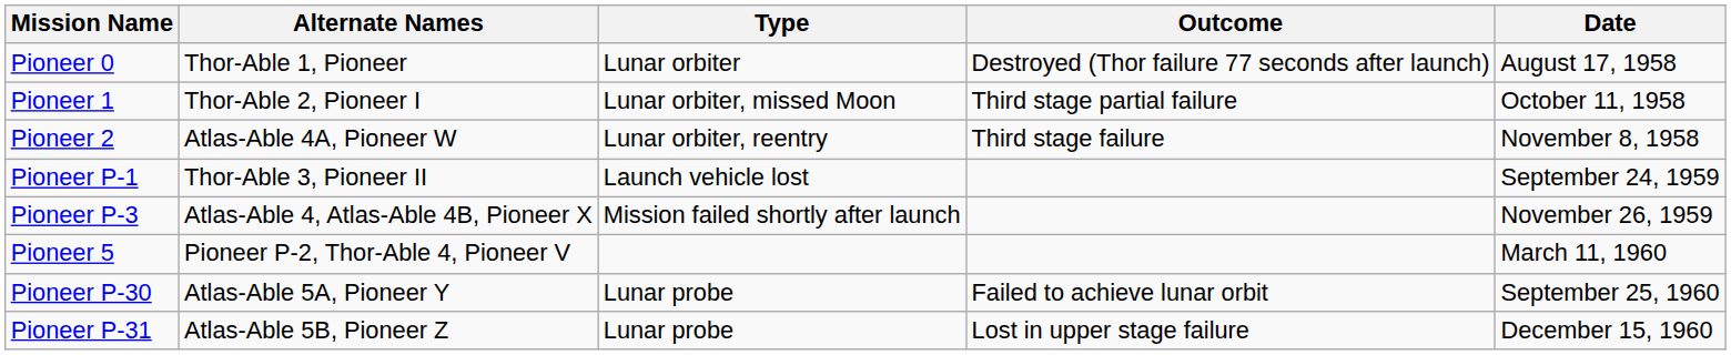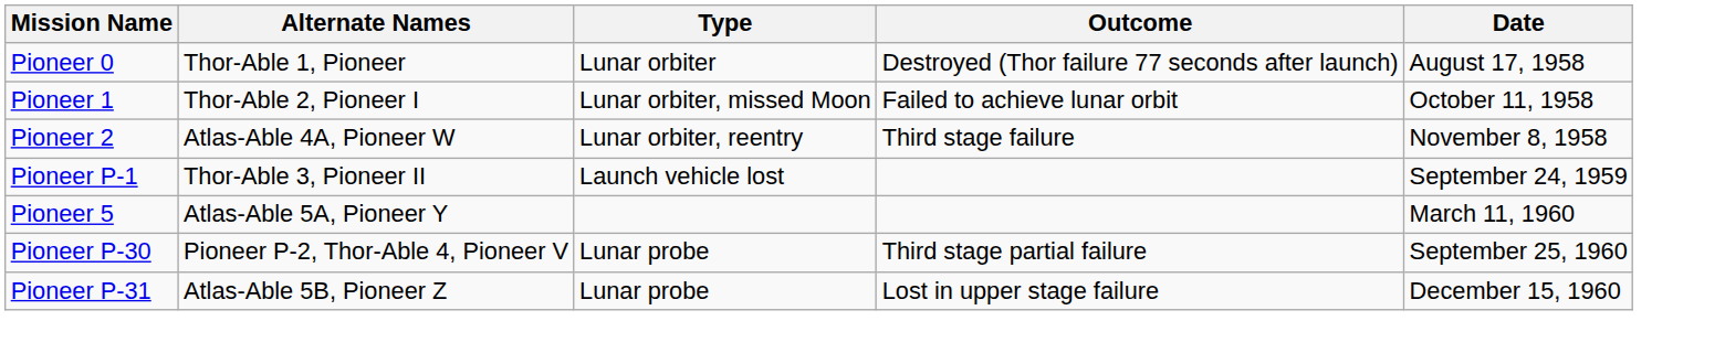Pioneer 1 | Outcome: Third stage partial failure -> Failed to achieve lunar orbit
- row: Pioneer P-3 | Atlas-Able 4, Atlas-Able 4B, Pioneer X | Mission failed shortly after launch | November 26, 1959
Pioneer 5 | Alternate Names: Pioneer P-2, Thor-Able 4, Pioneer V -> Atlas-Able 5A, Pioneer Y
Pioneer P-30 | Alternate Names: Atlas-Able 5A, Pioneer Y -> Pioneer P-2, Thor-Able 4, Pioneer V
Pioneer P-30 | Outcome: Failed to achieve lunar orbit -> Third stage partial failure
